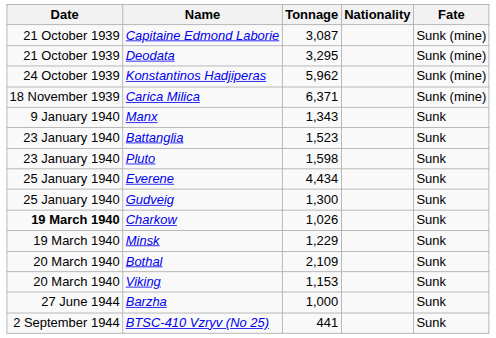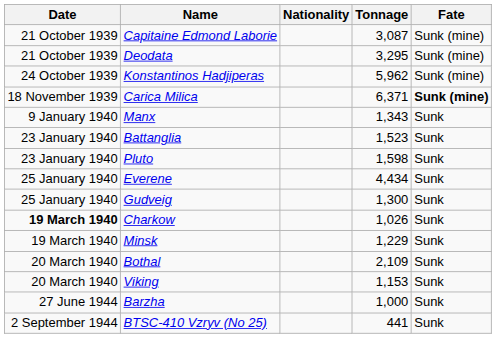columns swapped: Nationality <-> Tonnage
Carica Milica | Fate: normal -> bold
